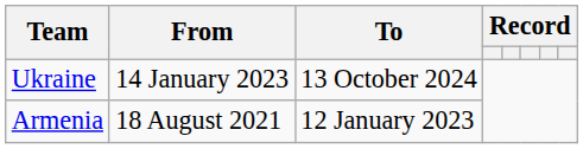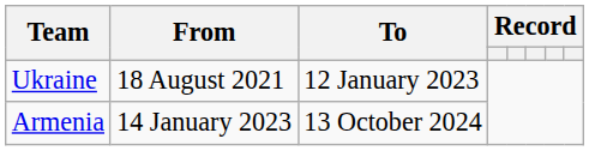Ukraine | From: 14 January 2023 -> 18 August 2021
Ukraine | To: 13 October 2024 -> 12 January 2023
Armenia | From: 18 August 2021 -> 14 January 2023
Armenia | To: 12 January 2023 -> 13 October 2024
